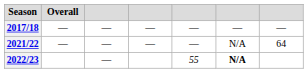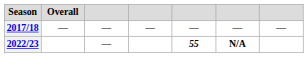- row: 2021/22 | — | — | — | — | N/A | 64
2022/23 | column 5: normal -> bold
